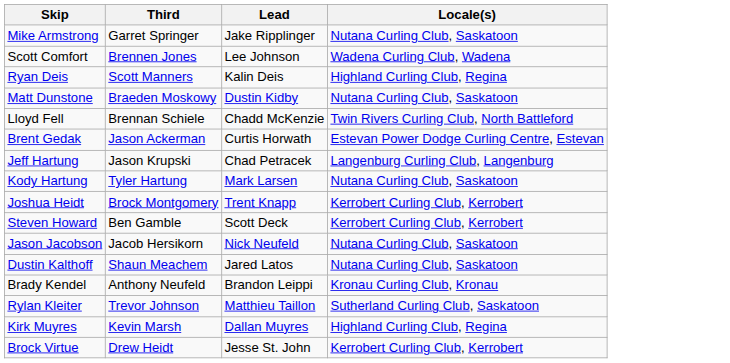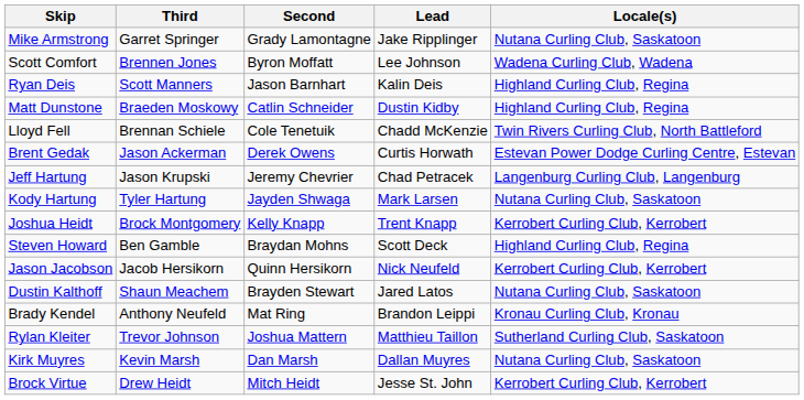+ column: Second | Grady Lamontagne | Byron Moffatt | Jason Barnhart | Catlin Schneider | Cole Tenetuik | Derek Owens | Jeremy Chevrier | Jayden Shwaga | Kelly Knapp | Braydan Mohns | Quinn Hersikorn | Brayden Stewart | Mat Ring | Joshua Mattern | Dan Marsh | Mitch Heidt
Matt Dunstone | Locale(s): Nutana Curling Club, Saskatoon -> Highland Curling Club, Regina
Steven Howard | Locale(s): Kerrobert Curling Club, Kerrobert -> Highland Curling Club, Regina
Jason Jacobson | Locale(s): Nutana Curling Club, Saskatoon -> Kerrobert Curling Club, Kerrobert
Kirk Muyres | Locale(s): Highland Curling Club, Regina -> Nutana Curling Club, Saskatoon
